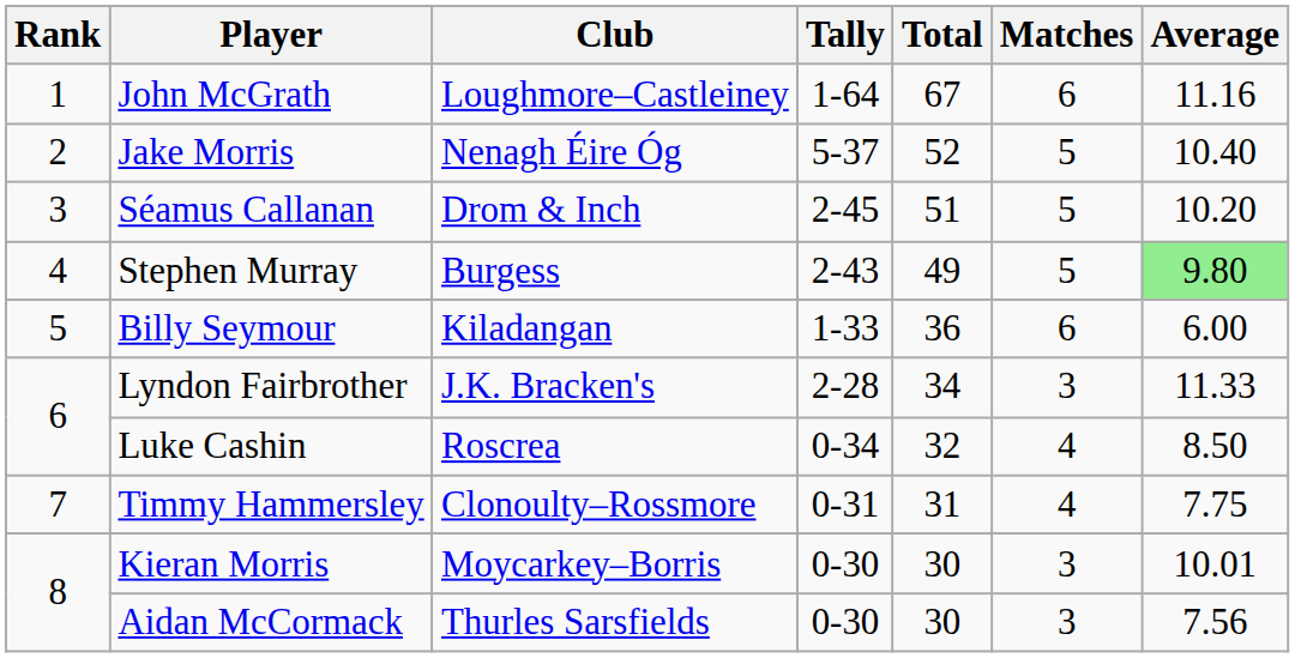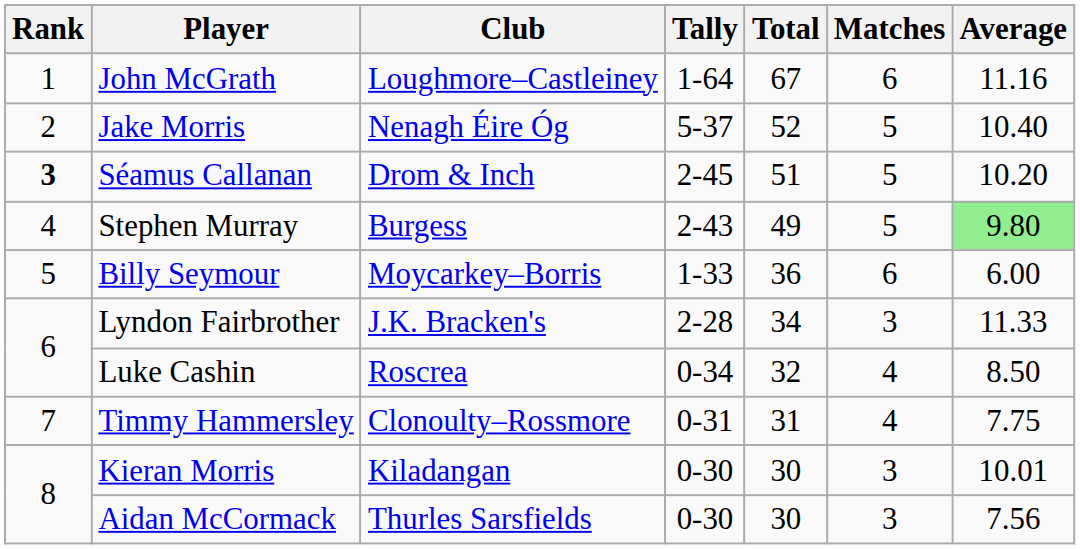Séamus Callanan | Rank: normal -> bold
Billy Seymour | Club: Kiladangan -> Moycarkey–Borris
Kieran Morris | Club: Moycarkey–Borris -> Kiladangan
